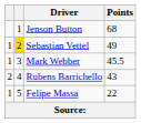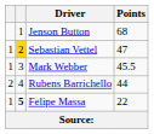Sebastian Vettel | Points: 49 -> 47
Rubens Barrichello | Points: 43 -> 44
Felipe Massa | column 2: normal -> bold
